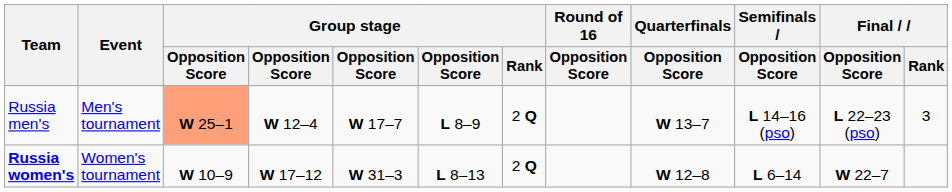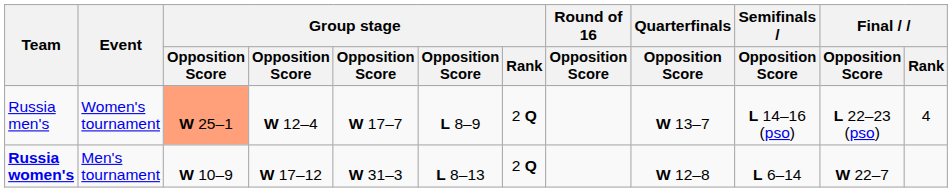Russia men's | Event: Men's tournament -> Women's tournament
Russia men's | Final / Rank: 3 -> 4
Russia women's | Event: Women's tournament -> Men's tournament
